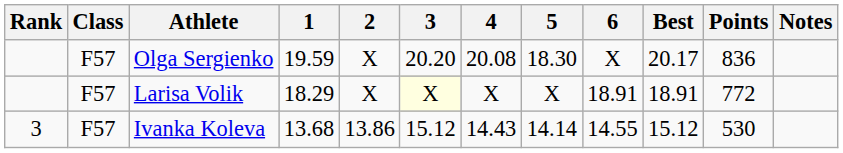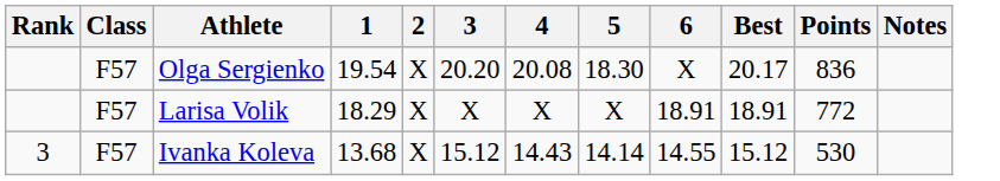Olga Sergienko | 1: 19.59 -> 19.54
Larisa Volik | 3: lightyellow background -> no background
Ivanka Koleva | 2: 13.86 -> X
